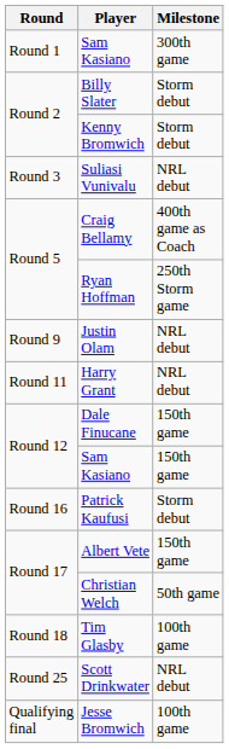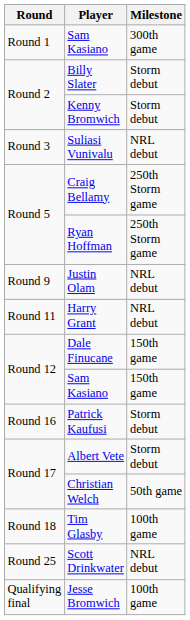Craig Bellamy | Milestone: 400th game as Coach -> 250th Storm game
Albert Vete | Milestone: 150th game -> Storm debut
